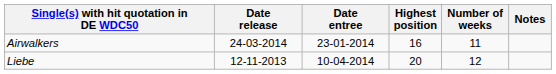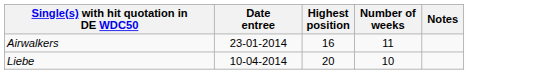- column: Date release | 24-03-2014 | 12-11-2013
Liebe | Number of weeks: 12 -> 10
